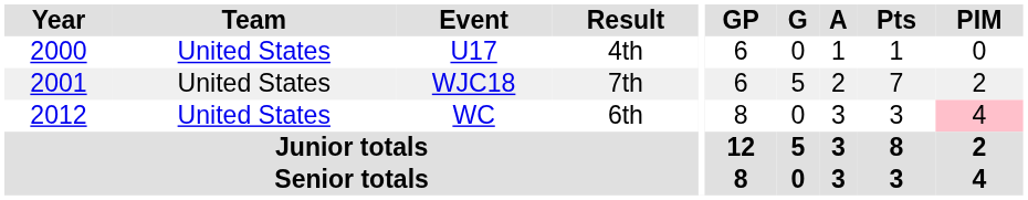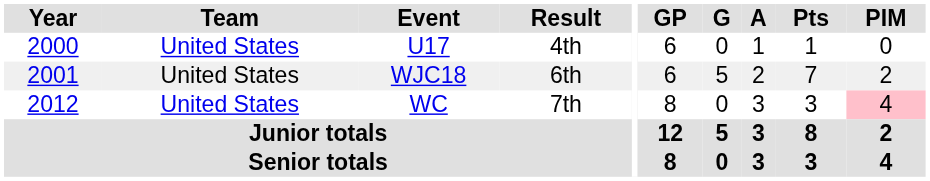WJC18 | Result: 7th -> 6th
WC | Result: 6th -> 7th
